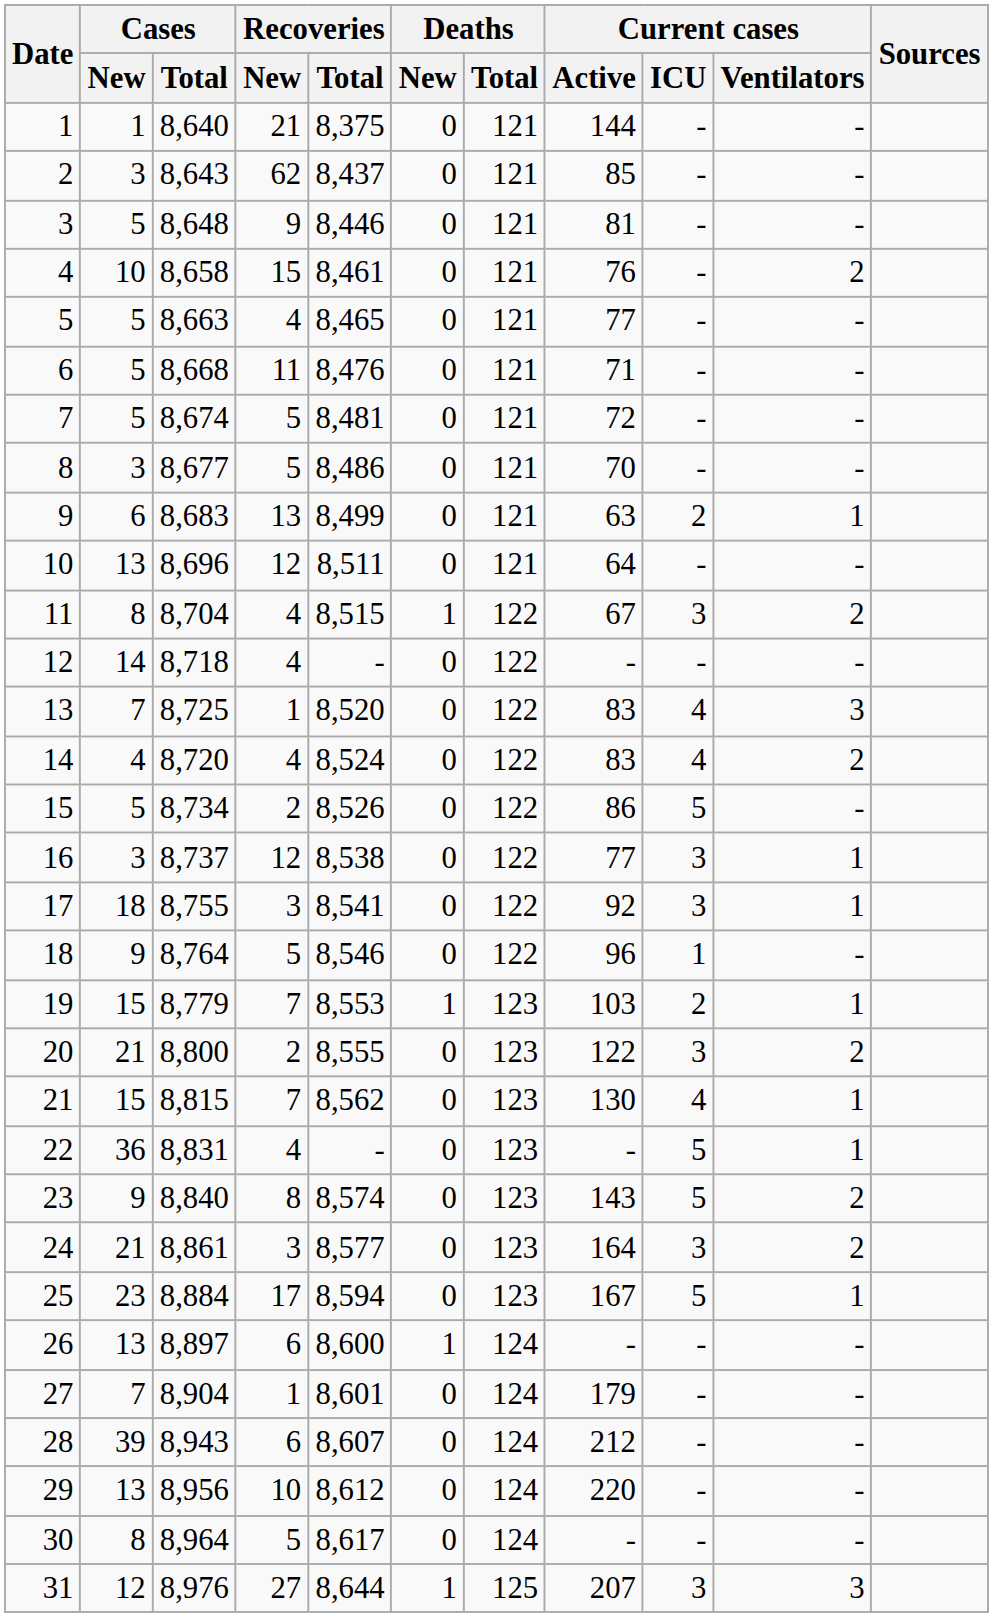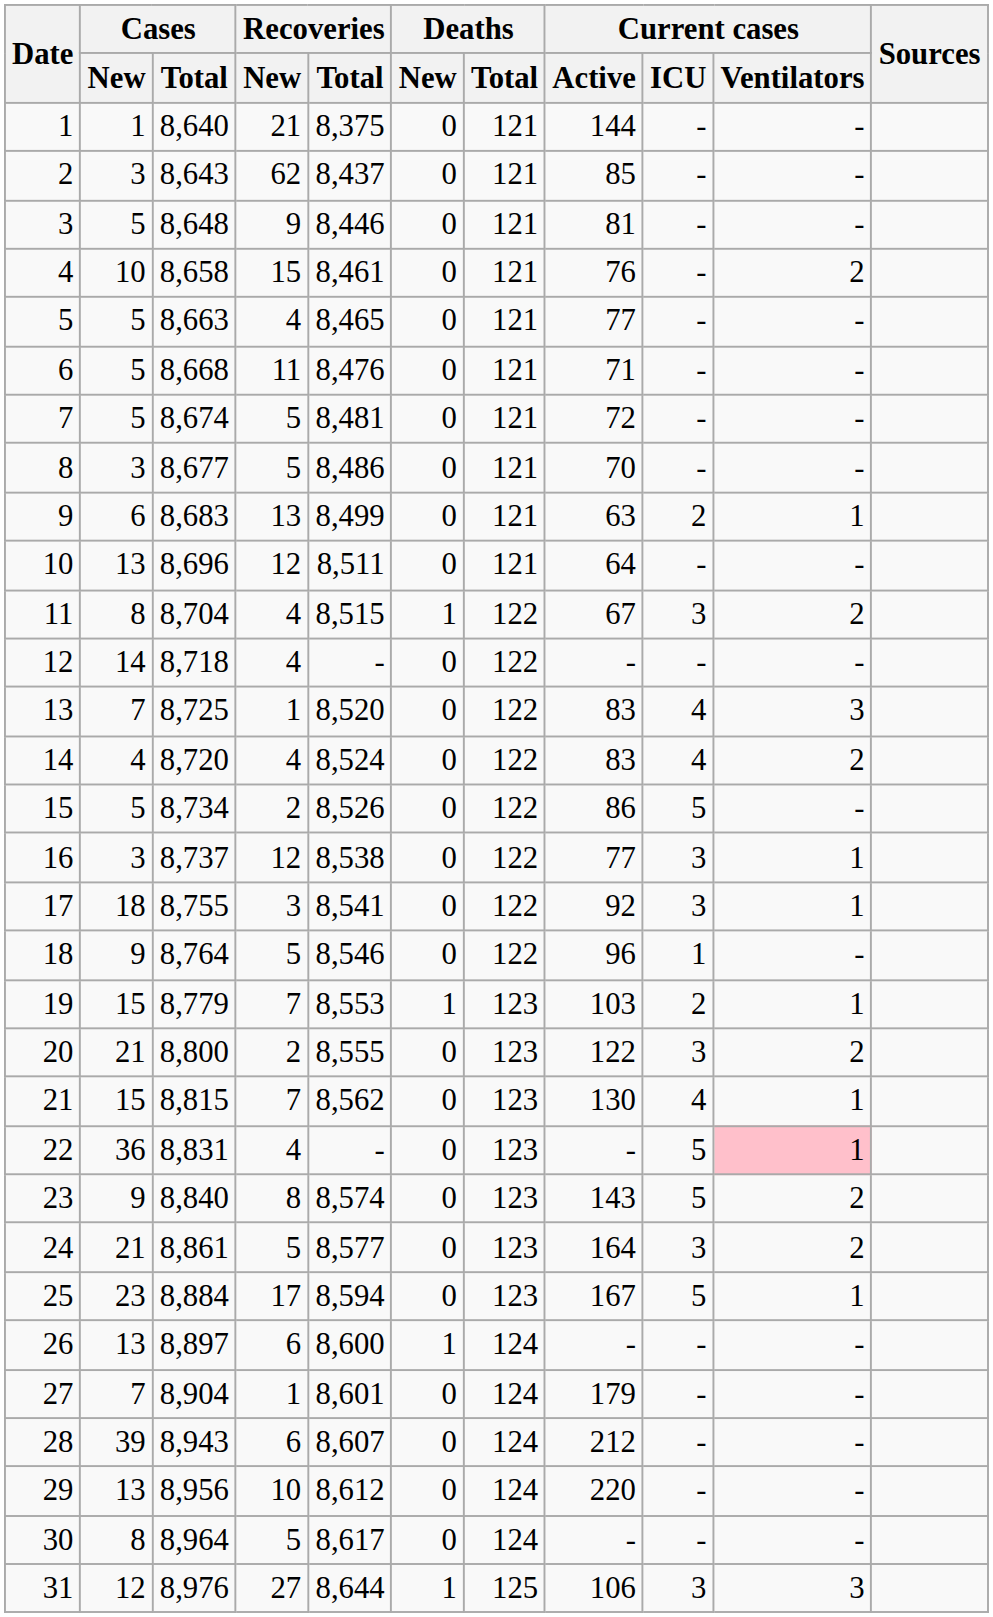22 | Current cases / Ventilators: no background -> pink background
24 | Recoveries / New: 3 -> 5
31 | Current cases / Active: 207 -> 106
